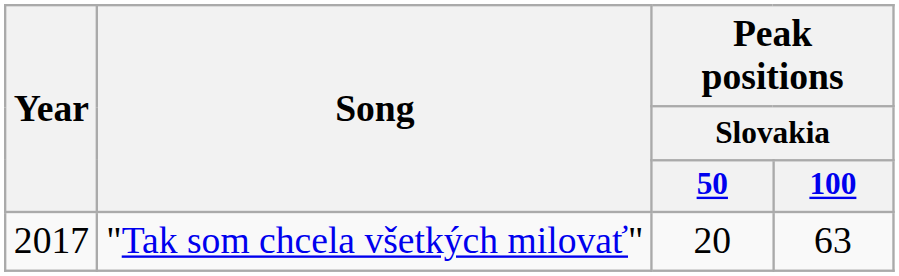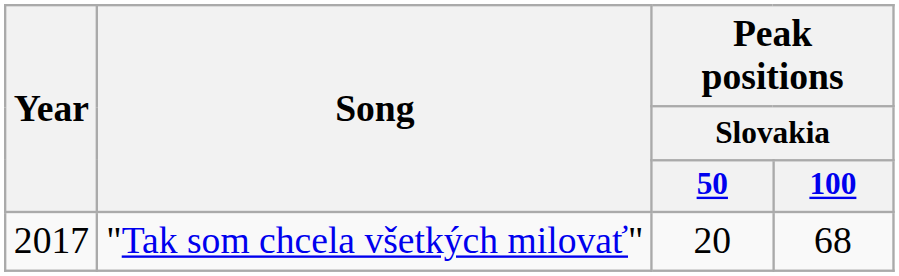"Tak som chcela všetkých milovať" | Peak positions / Slovakia / 100: 63 -> 68
